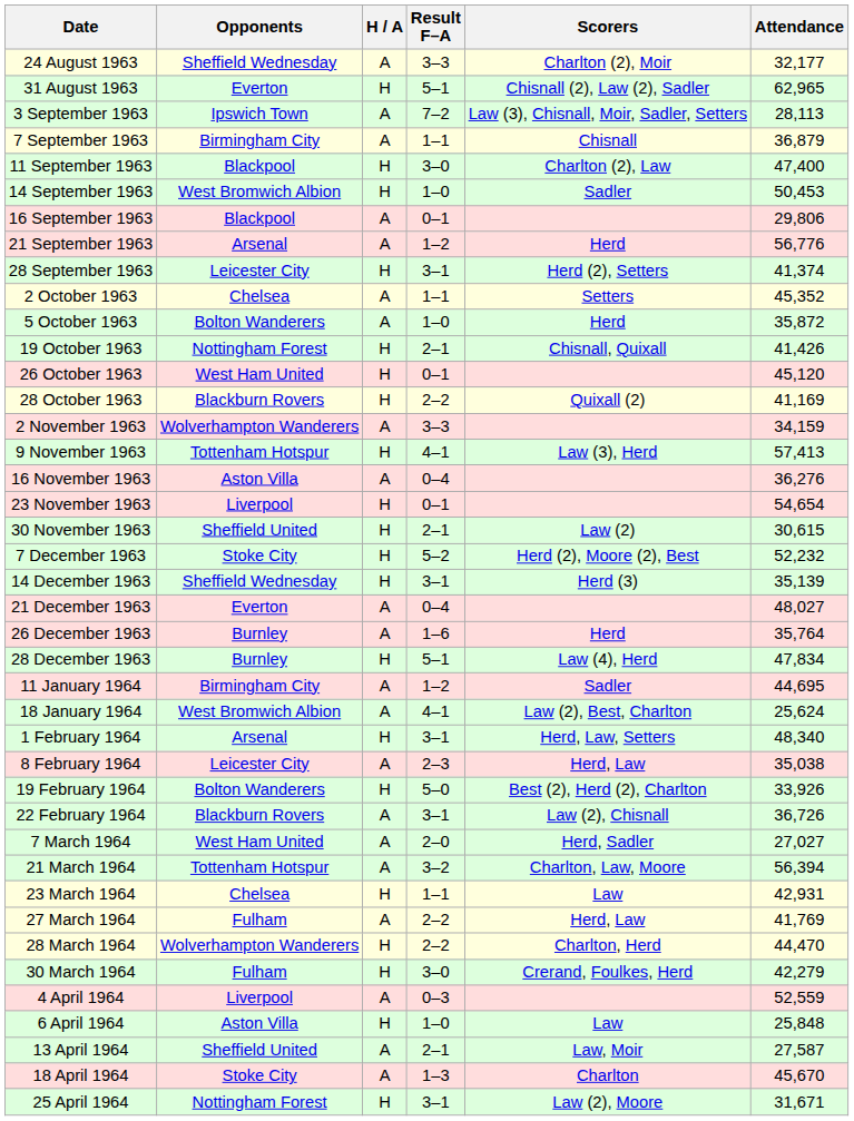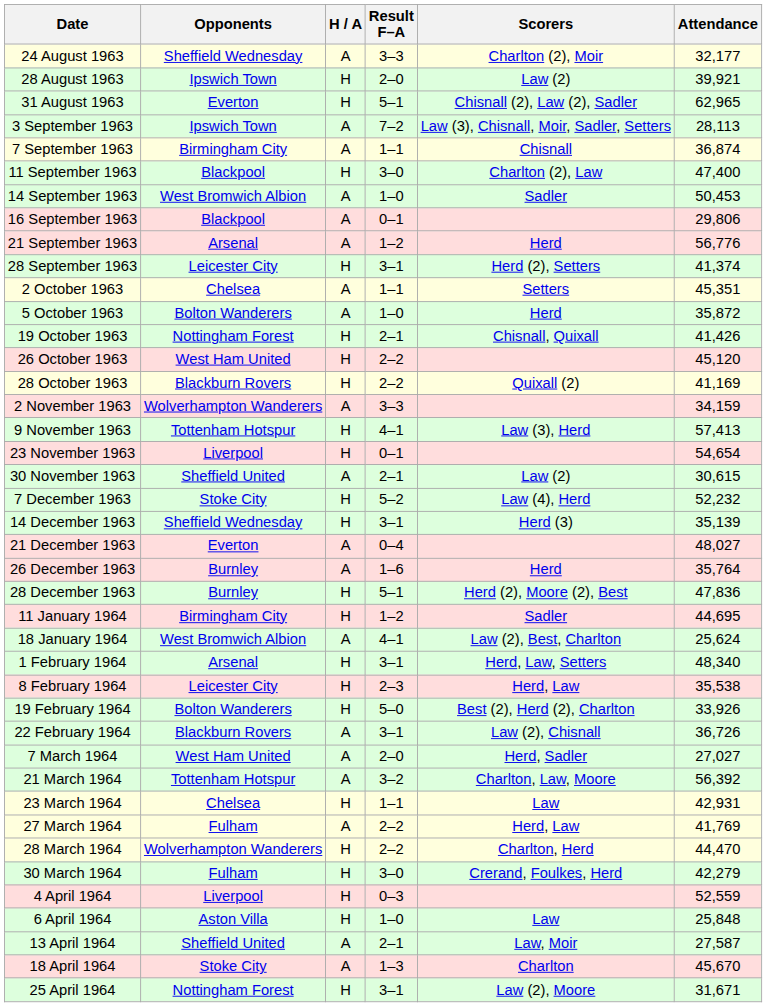+ row: 28 August 1963 | Ipswich Town | H | 2–0 | Law (2) | 39,921
7 September 1963 | Attendance: 36,879 -> 36,874
14 September 1963 | H / A: H -> A
2 October 1963 | Attendance: 45,352 -> 45,351
26 October 1963 | Result F–A: 0–1 -> 2–2
- row: 16 November 1963 | Aston Villa | A | 0–4 | 36,276
30 November 1963 | H / A: H -> A
7 December 1963 | Scorers: Herd (2), Moore (2), Best -> Law (4), Herd
28 December 1963 | Scorers: Law (4), Herd -> Herd (2), Moore (2), Best
28 December 1963 | Attendance: 47,834 -> 47,836
11 January 1964 | H / A: A -> H
8 February 1964 | H / A: A -> H
8 February 1964 | Attendance: 35,038 -> 35,538
21 March 1964 | Attendance: 56,394 -> 56,392
4 April 1964 | H / A: A -> H
